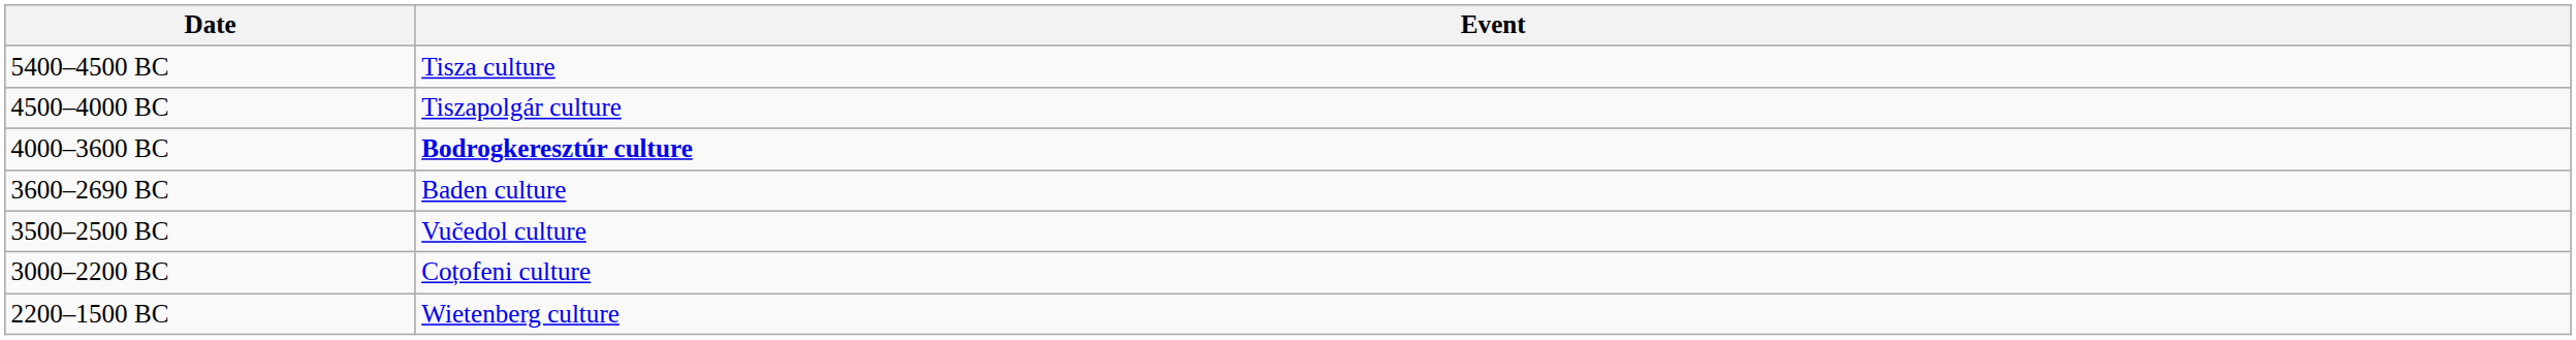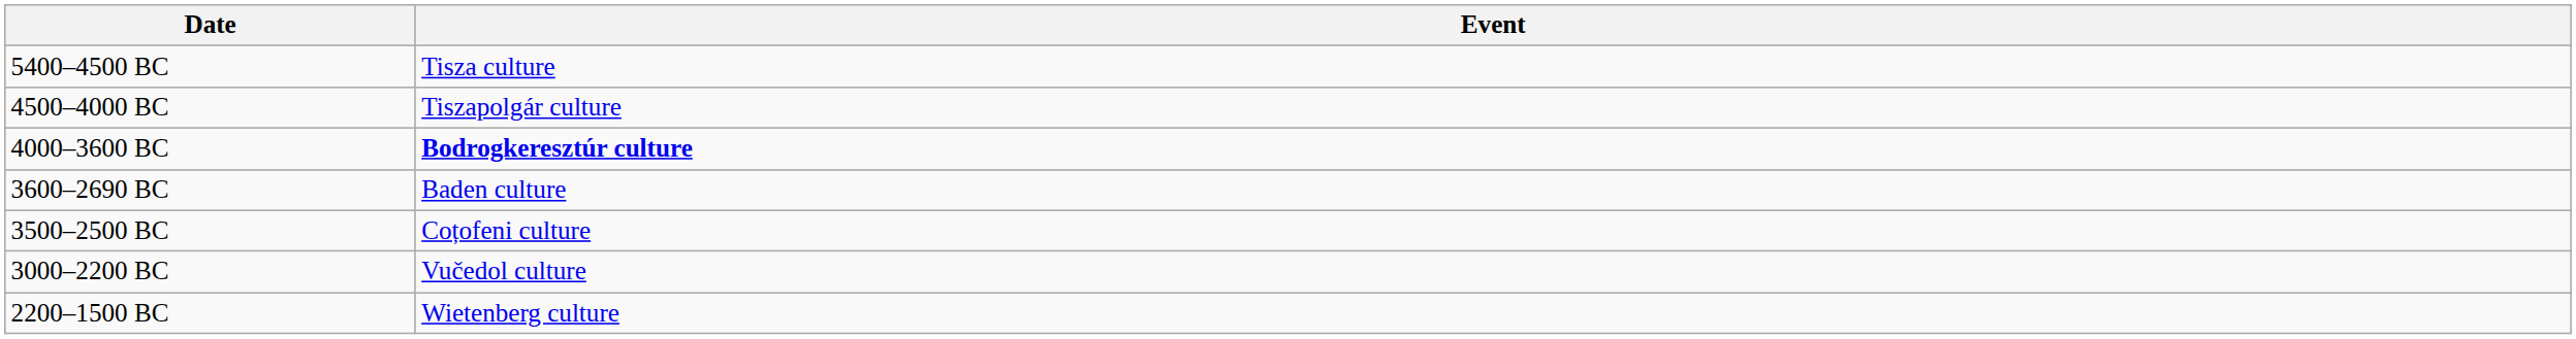3500–2500 BC | Event: Vučedol culture -> Coțofeni culture
3000–2200 BC | Event: Coțofeni culture -> Vučedol culture
